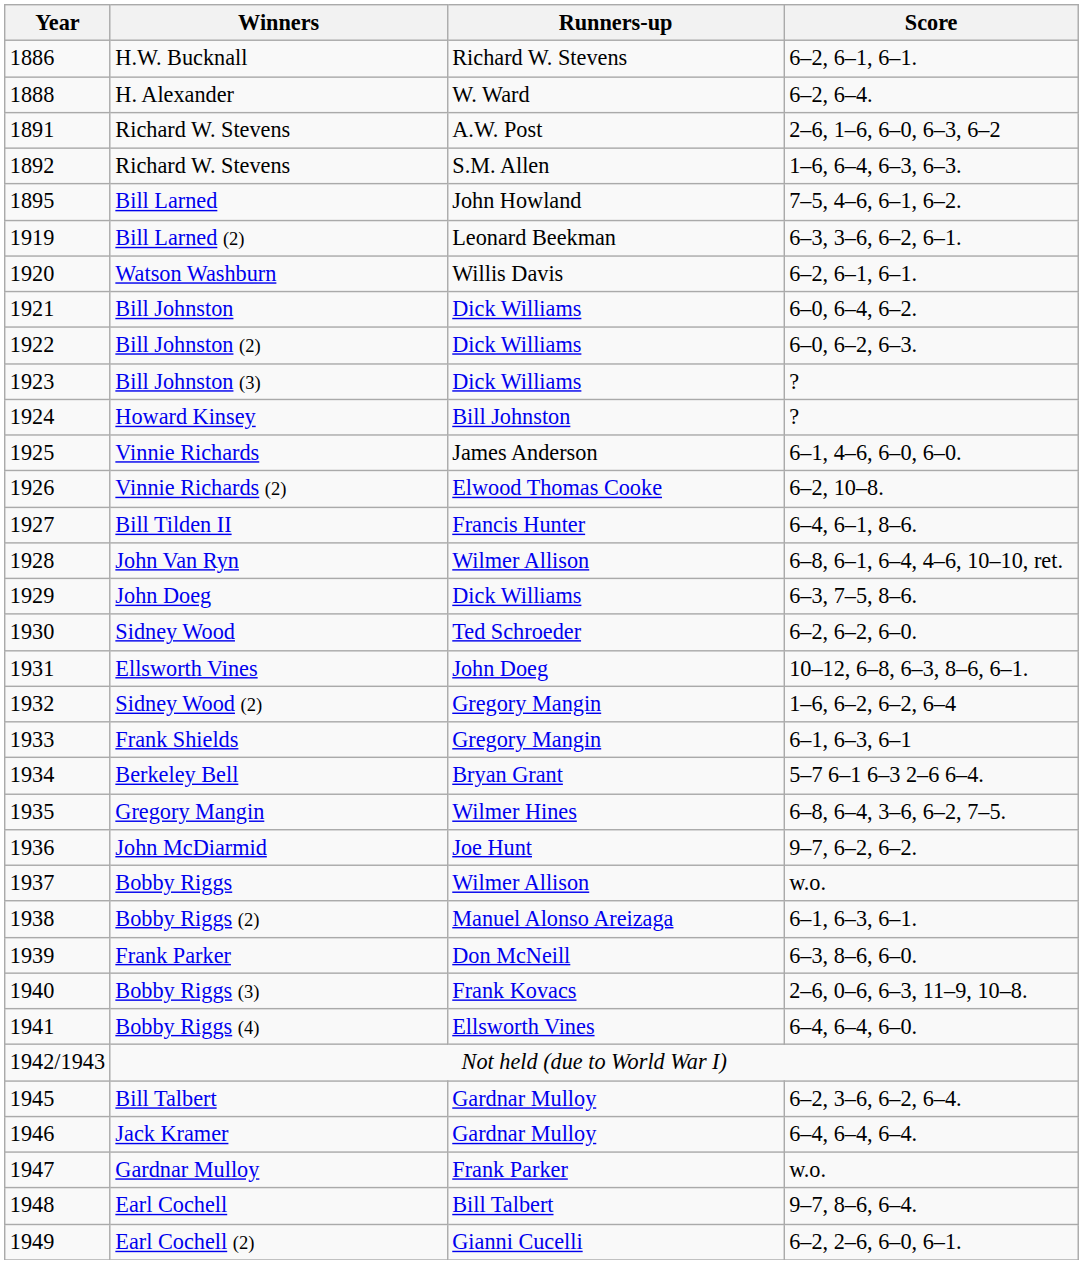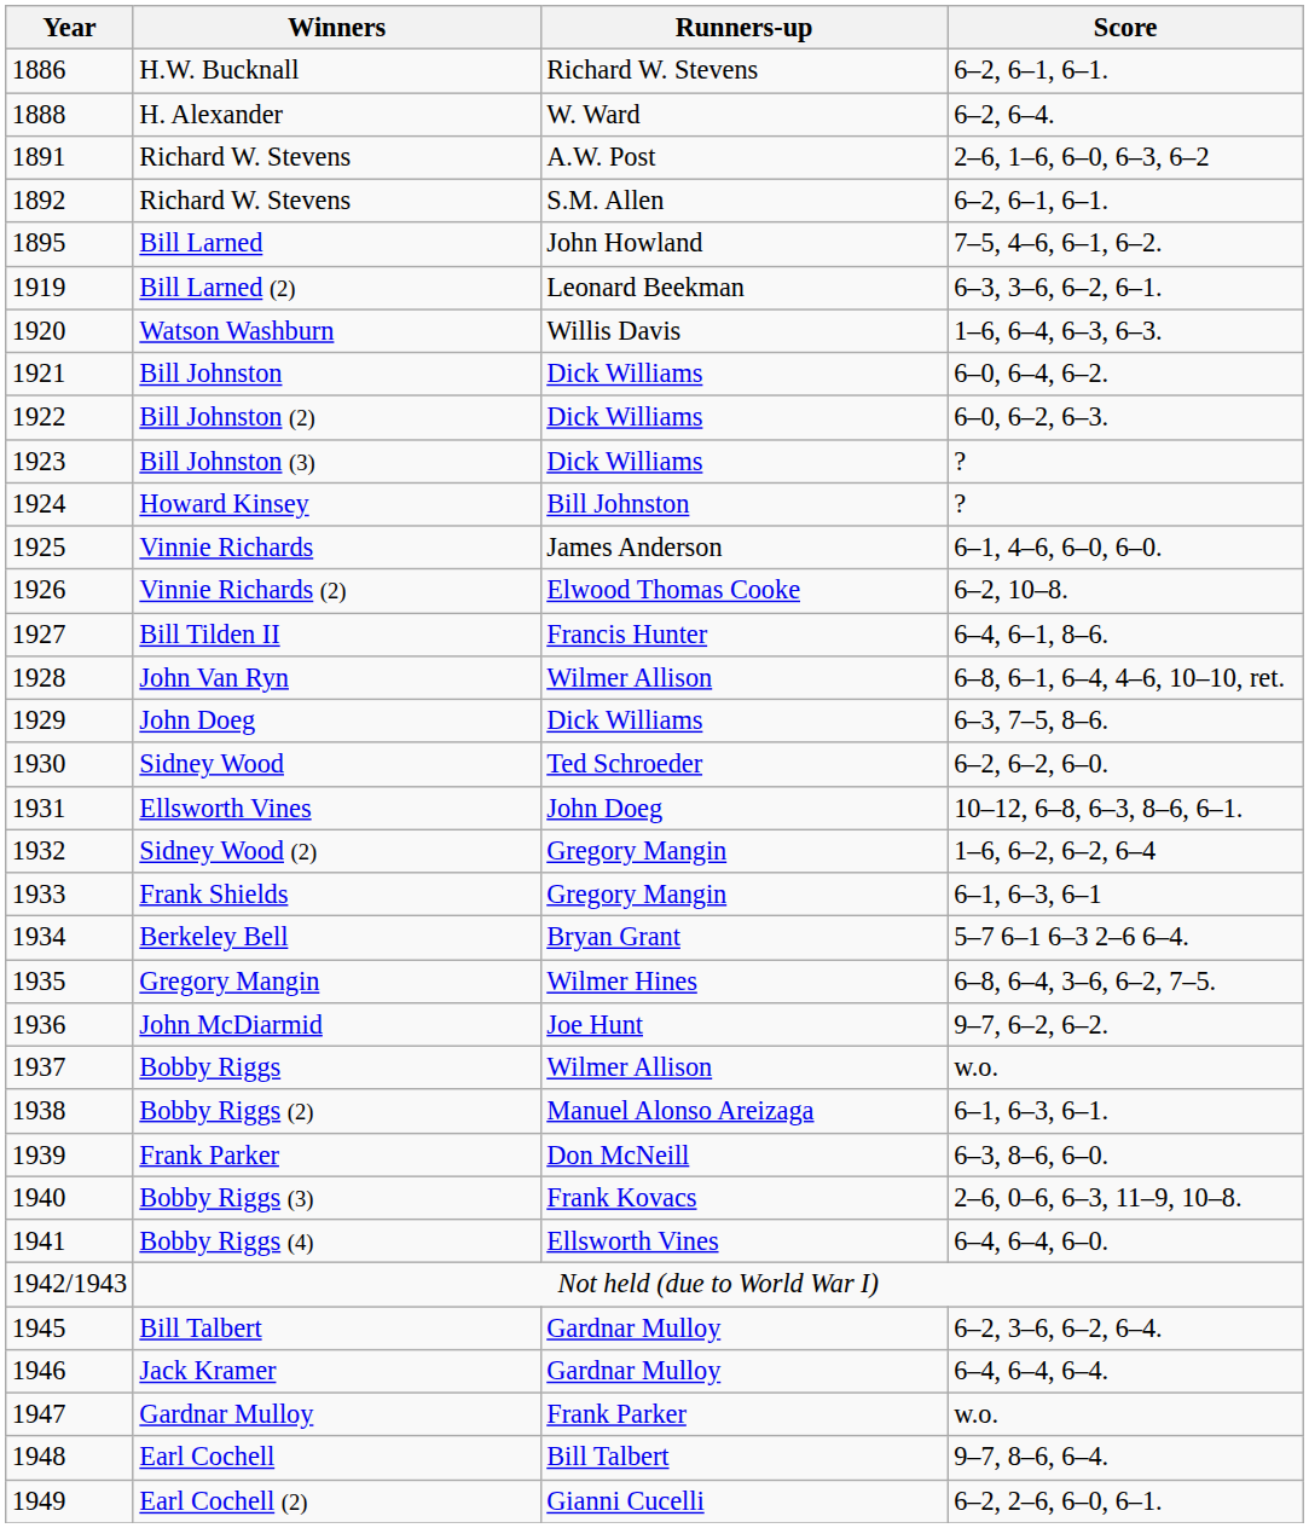1892 / Richard W. Stevens | Score: 1–6, 6–4, 6–3, 6–3. -> 6–2, 6–1, 6–1.
Watson Washburn | Score: 6–2, 6–1, 6–1. -> 1–6, 6–4, 6–3, 6–3.
